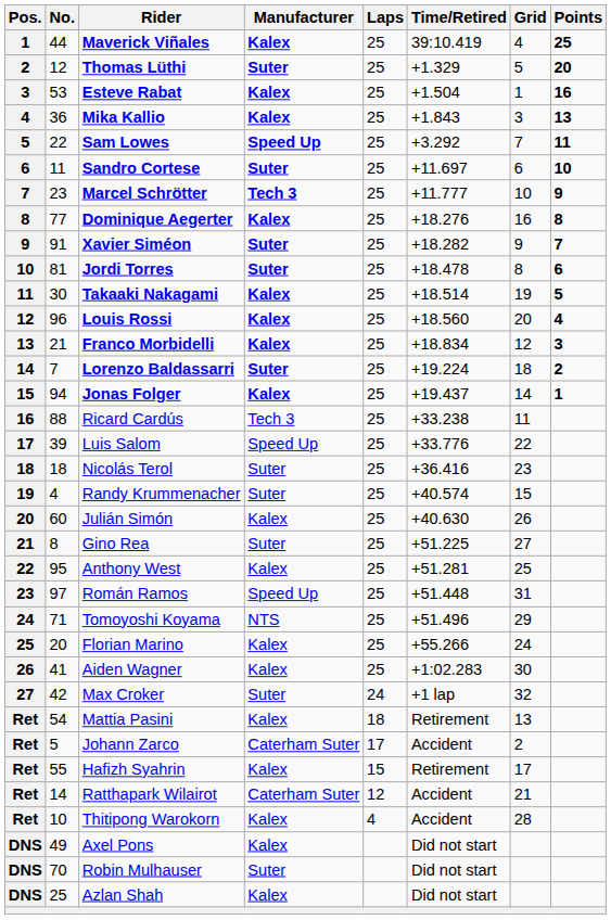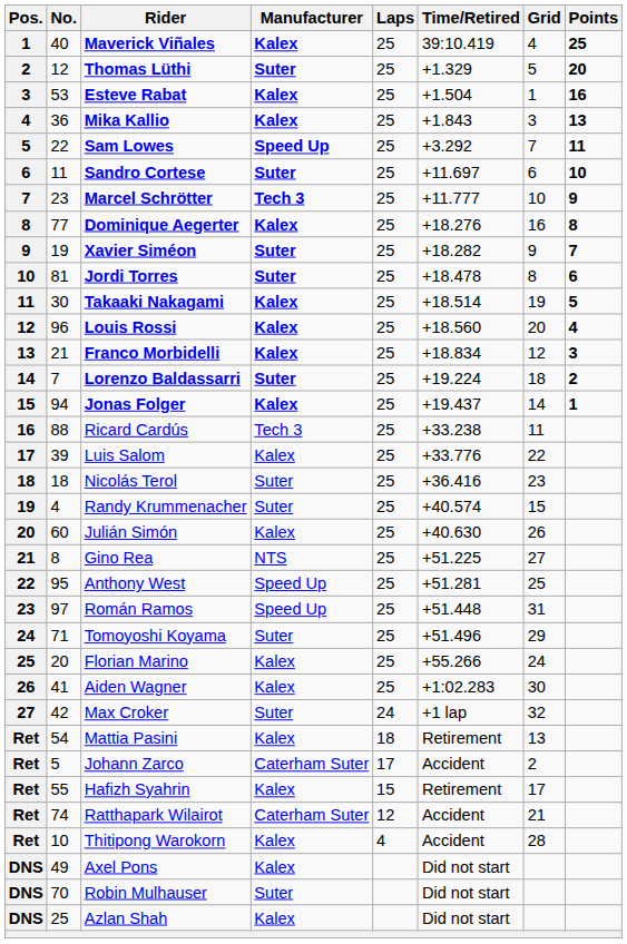Maverick Viñales | No.: 44 -> 40
Xavier Siméon | No.: 91 -> 19
Luis Salom | Manufacturer: Speed Up -> Kalex
Gino Rea | Manufacturer: Suter -> NTS
Anthony West | Manufacturer: Kalex -> Speed Up
Tomoyoshi Koyama | Manufacturer: NTS -> Suter
Ratthapark Wilairot | No.: 14 -> 74
